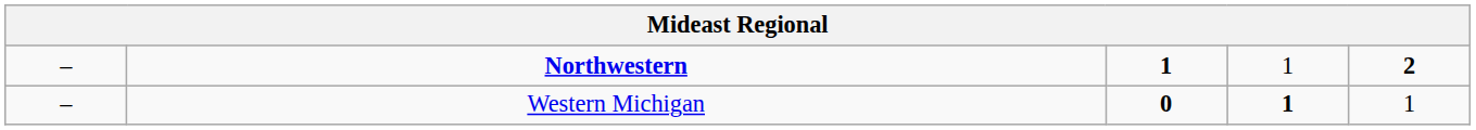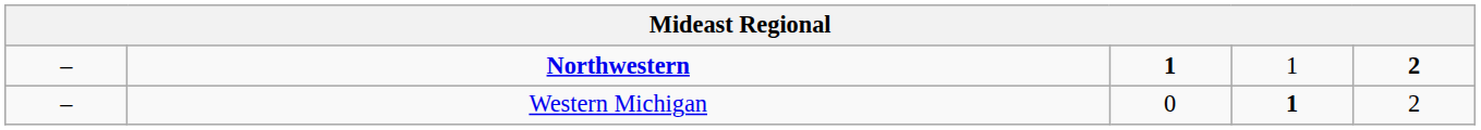Western Michigan | column 3: bold -> normal
Western Michigan | column 5: 1 -> 2
